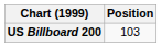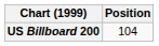US Billboard 200 | Position: 103 -> 104
